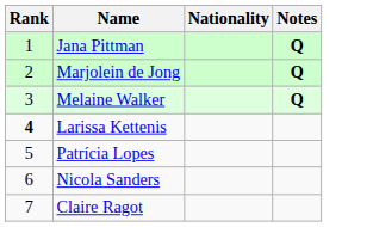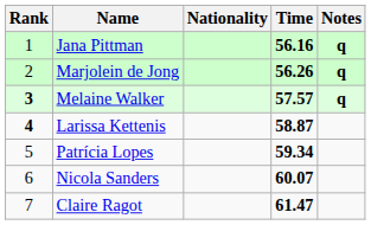+ column: Time | 56.16 | 56.26 | 57.57 | 58.87 | 59.34 | 60.07 | 61.47
Jana Pittman | Notes: Q -> q
Marjolein de Jong | Notes: Q -> q
Melaine Walker | Rank: normal -> bold
Melaine Walker | Notes: Q -> q
